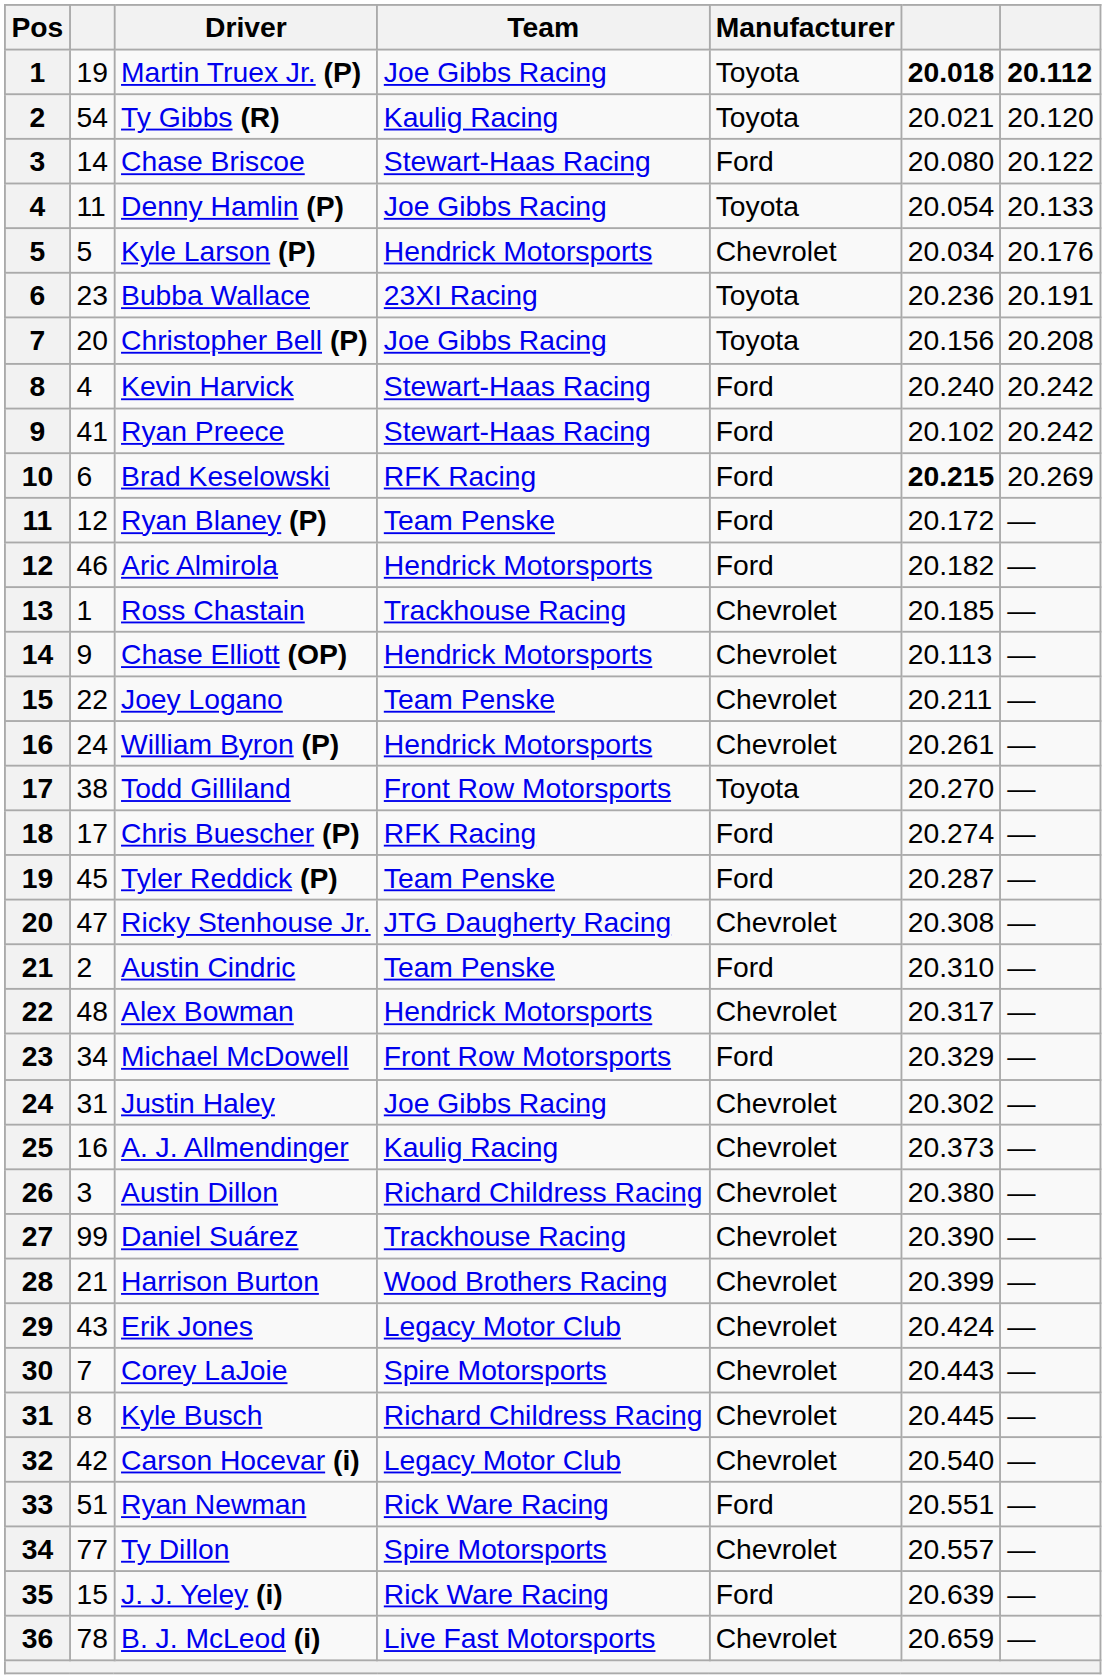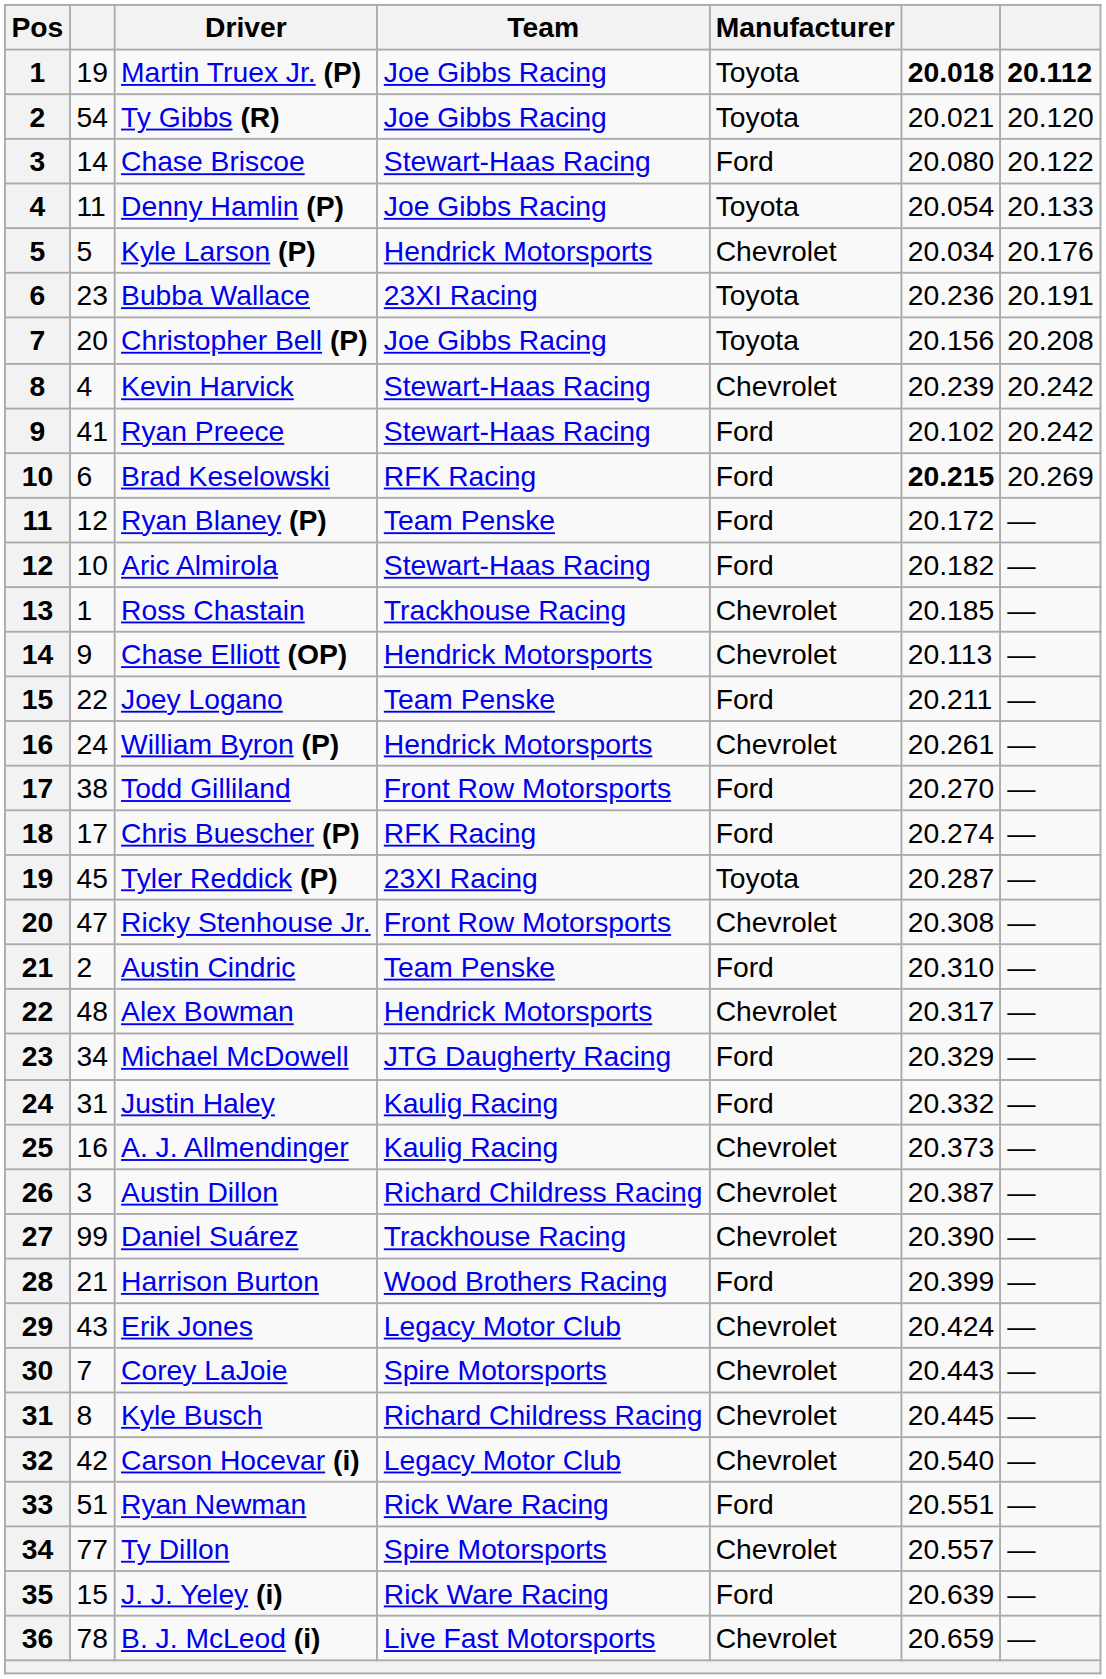Ty Gibbs (R) | Team: Kaulig Racing -> Joe Gibbs Racing
Kevin Harvick | Manufacturer: Ford -> Chevrolet
Kevin Harvick | column 6: 20.240 -> 20.239
Aric Almirola | column 2: 46 -> 10
Aric Almirola | Team: Hendrick Motorsports -> Stewart-Haas Racing
Joey Logano | Manufacturer: Chevrolet -> Ford
Todd Gilliland | Manufacturer: Toyota -> Ford
Tyler Reddick (P) | Team: Team Penske -> 23XI Racing
Tyler Reddick (P) | Manufacturer: Ford -> Toyota
Ricky Stenhouse Jr. | Team: JTG Daugherty Racing -> Front Row Motorsports
Michael McDowell | Team: Front Row Motorsports -> JTG Daugherty Racing
Justin Haley | Team: Joe Gibbs Racing -> Kaulig Racing
Justin Haley | Manufacturer: Chevrolet -> Ford
Justin Haley | column 6: 20.302 -> 20.332
Austin Dillon | column 6: 20.380 -> 20.387
Harrison Burton | Manufacturer: Chevrolet -> Ford
